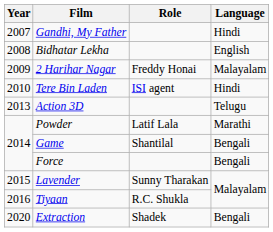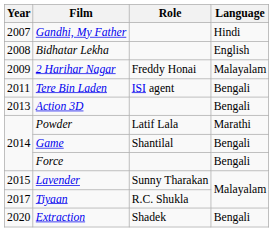Tere Bin Laden | Year: 2010 -> 2011
Tere Bin Laden | Language: Hindi -> Bengali
Action 3D | Language: Telugu -> Bengali
Tiyaan | Year: 2016 -> 2017
